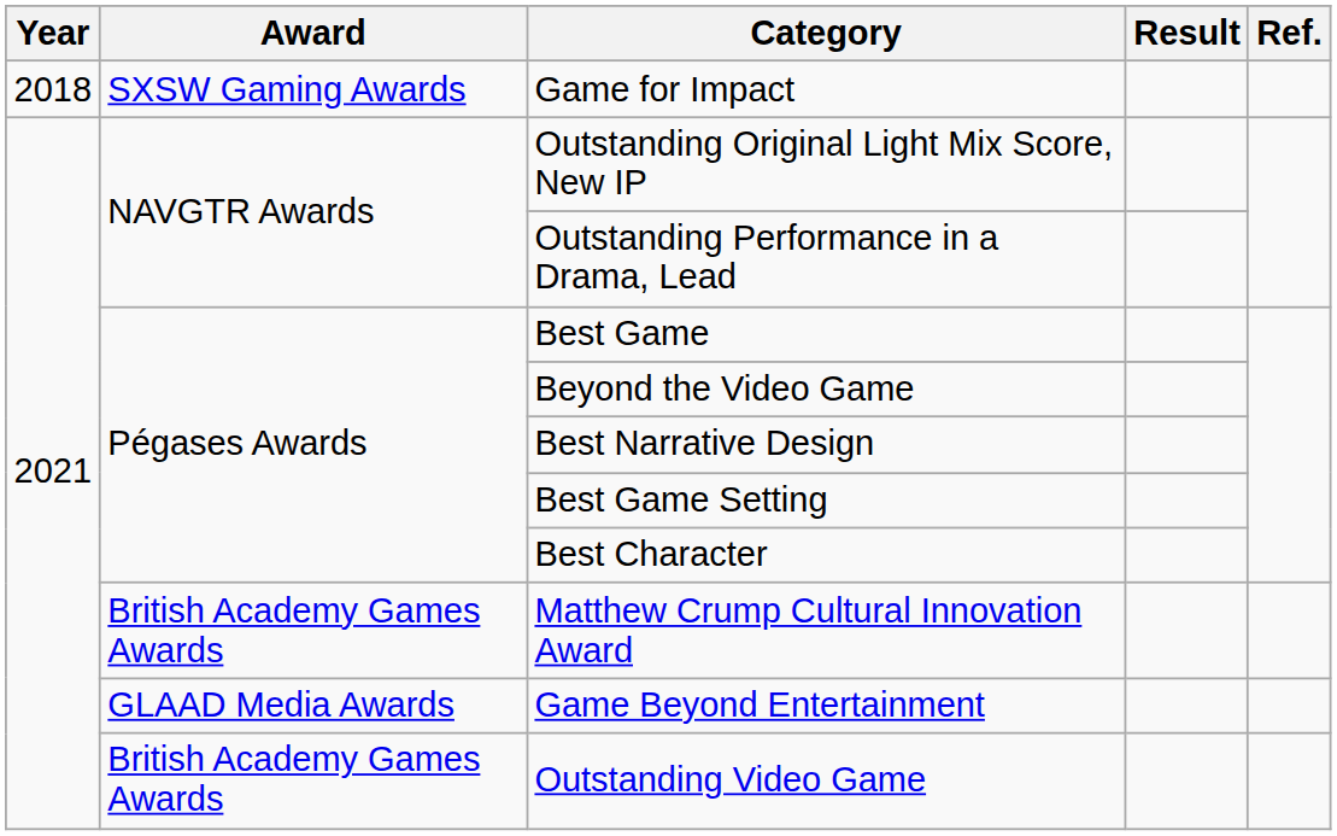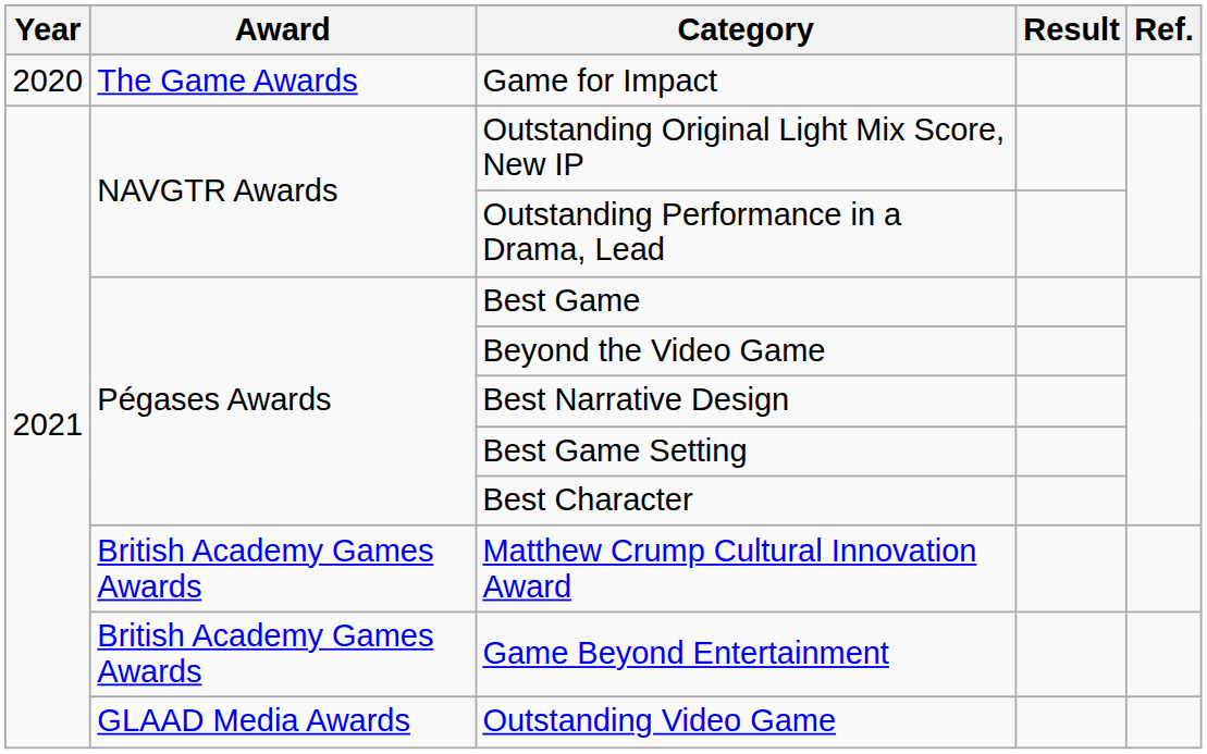Game for Impact | Year: 2018 -> 2020
Game for Impact | Award: SXSW Gaming Awards -> The Game Awards
Game Beyond Entertainment | Award: GLAAD Media Awards -> British Academy Games Awards
Outstanding Video Game | Award: British Academy Games Awards -> GLAAD Media Awards
